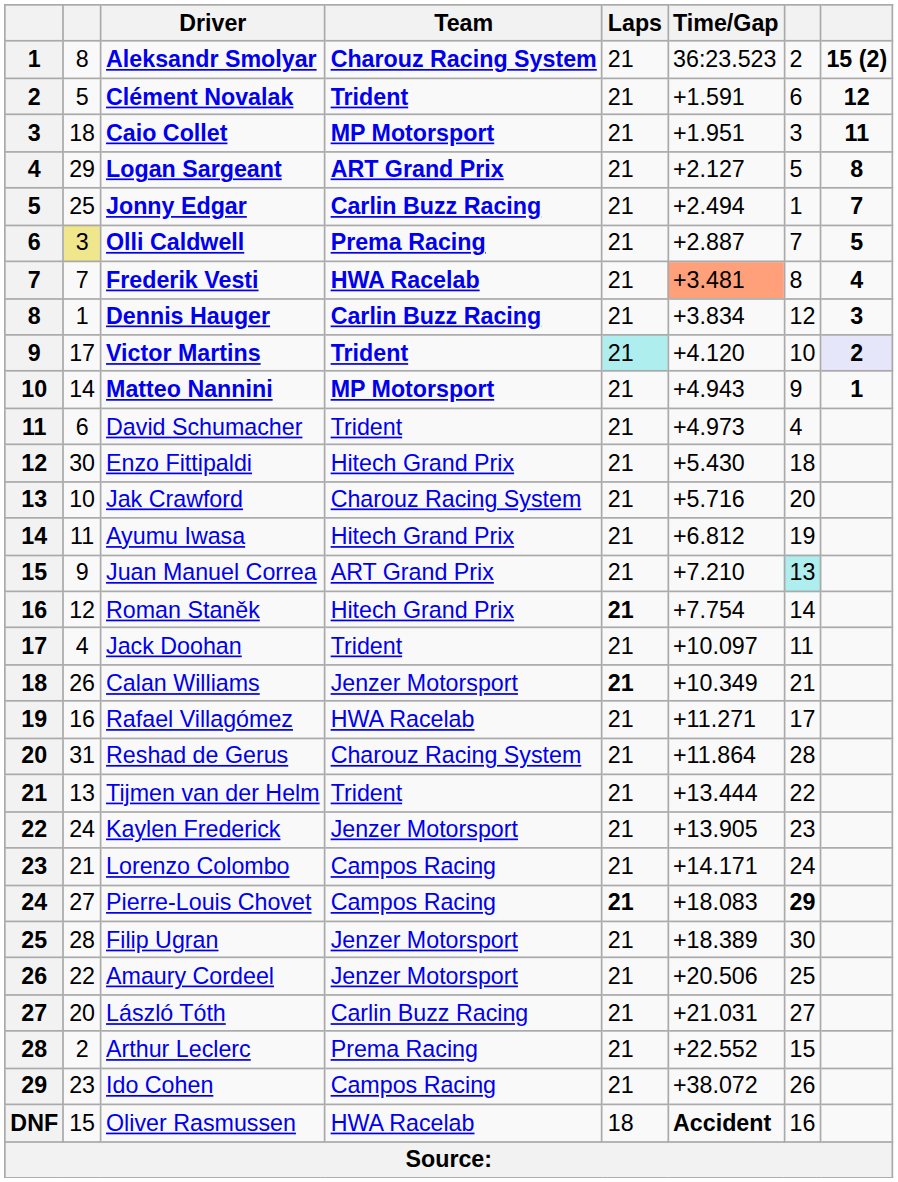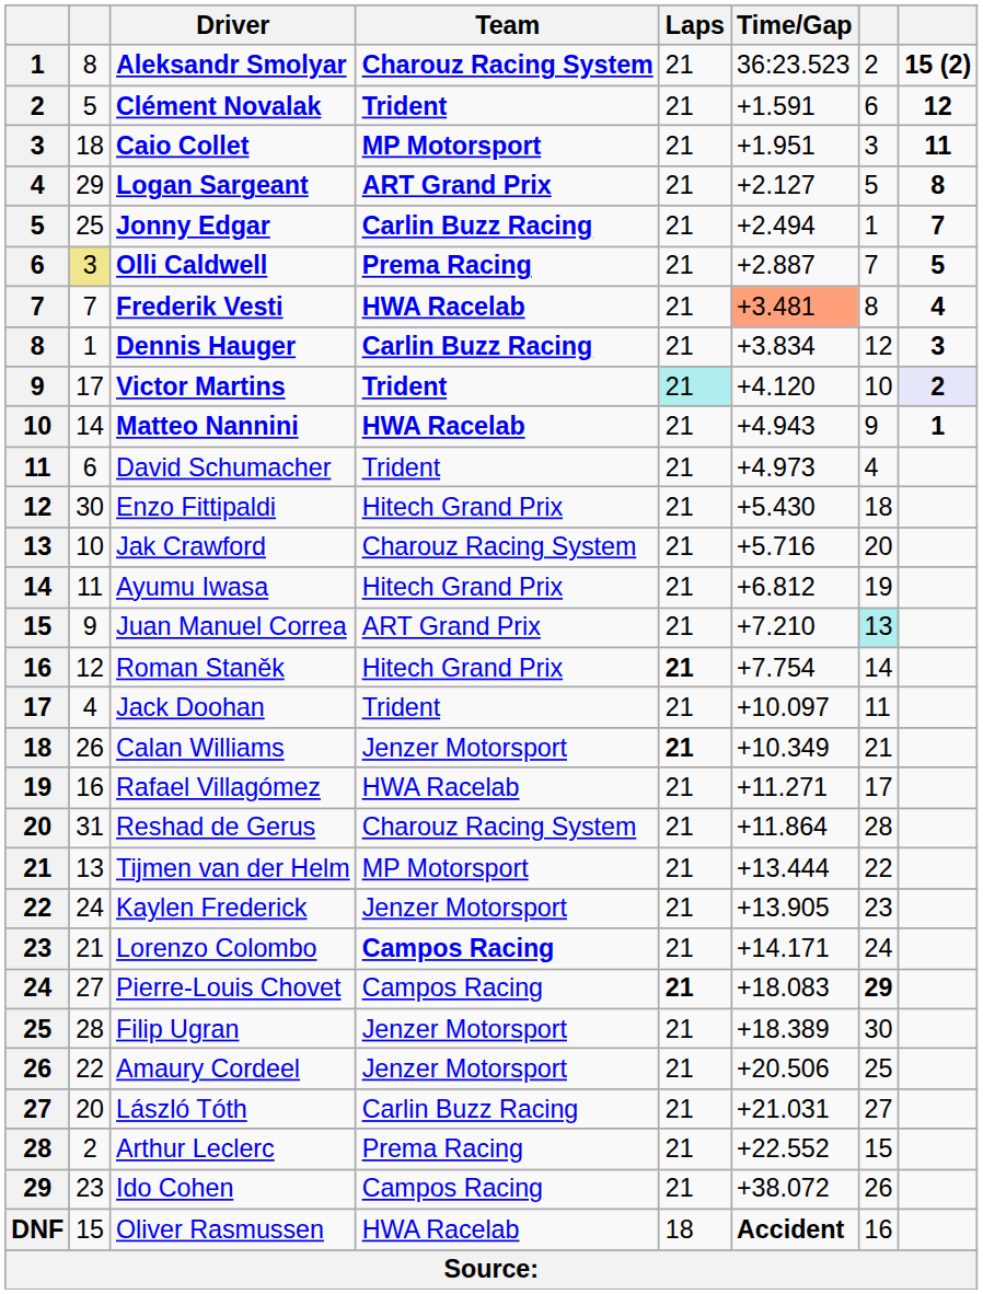Matteo Nannini | Team: MP Motorsport -> HWA Racelab
Tijmen van der Helm | Team: Trident -> MP Motorsport
Lorenzo Colombo | Team: normal -> bold
